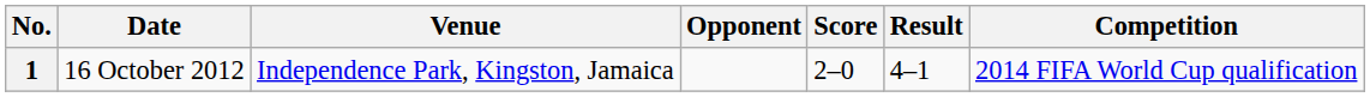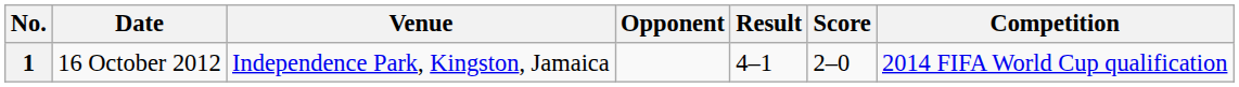columns swapped: Score <-> Result
